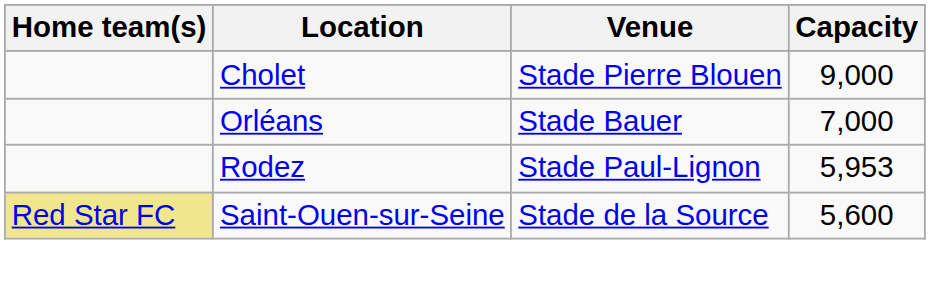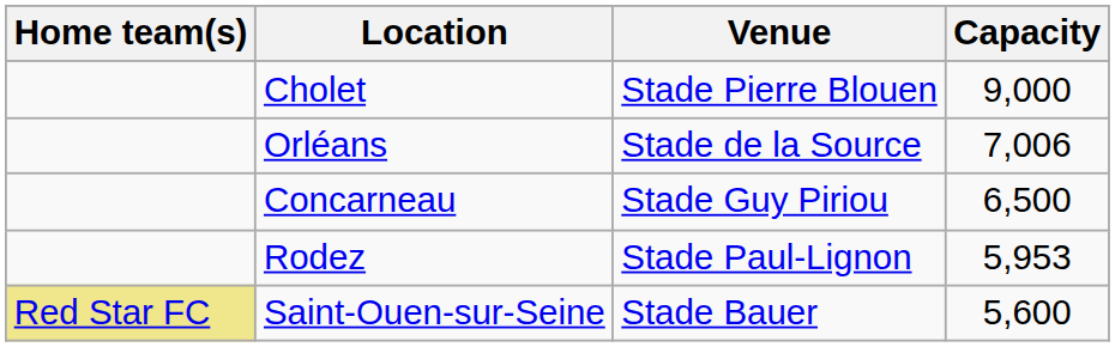Orléans | Venue: Stade Bauer -> Stade de la Source
Orléans | Capacity: 7,000 -> 7,006
+ row: Concarneau | Stade Guy Piriou | 6,500
Saint-Ouen-sur-Seine | Venue: Stade de la Source -> Stade Bauer
